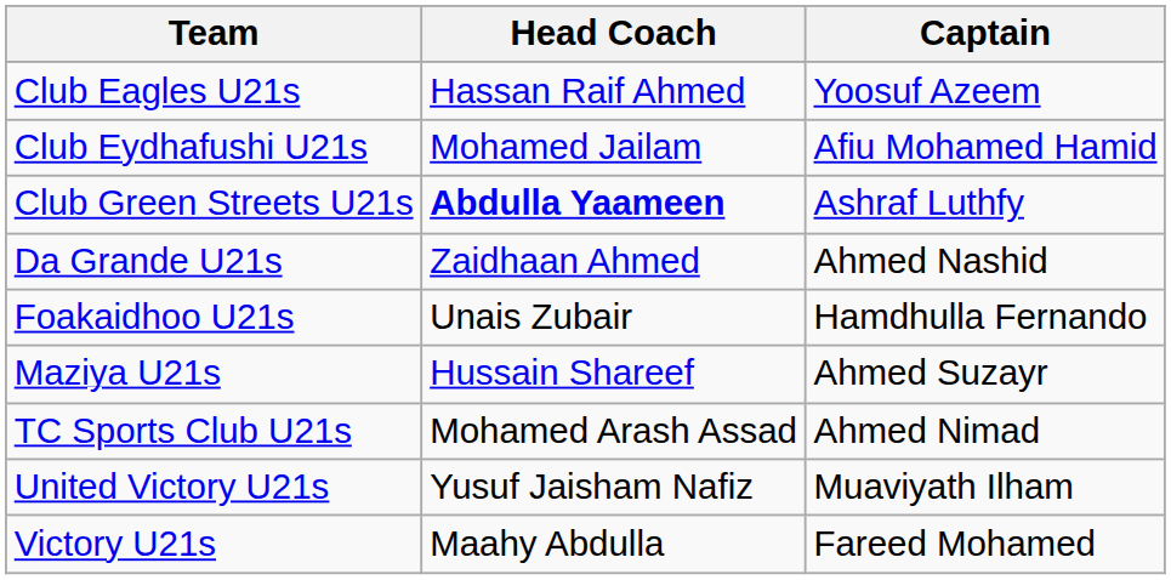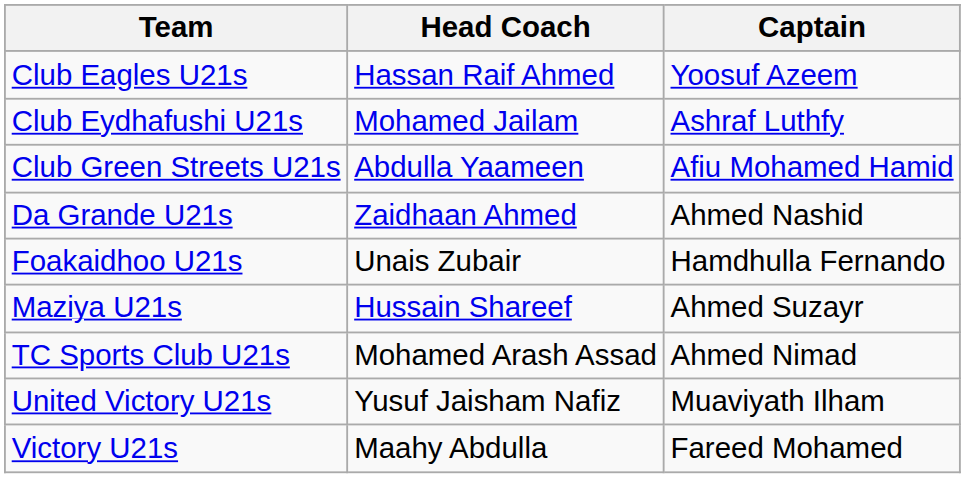Club Eydhafushi U21s | Captain: Afiu Mohamed Hamid -> Ashraf Luthfy
Club Green Streets U21s | Head Coach: bold -> normal
Club Green Streets U21s | Captain: Ashraf Luthfy -> Afiu Mohamed Hamid
